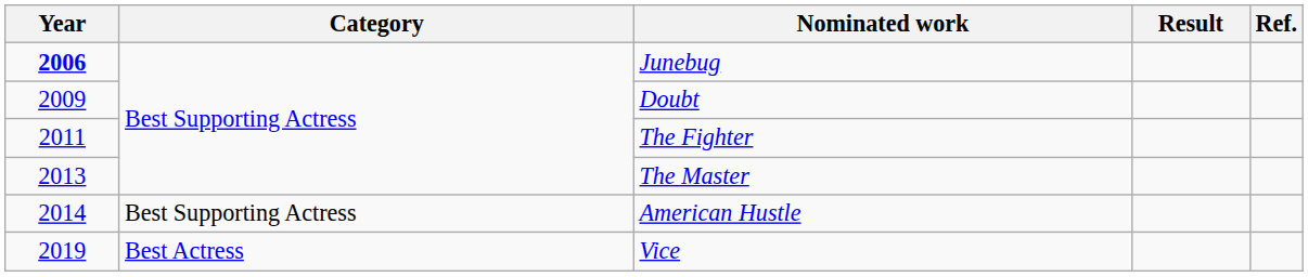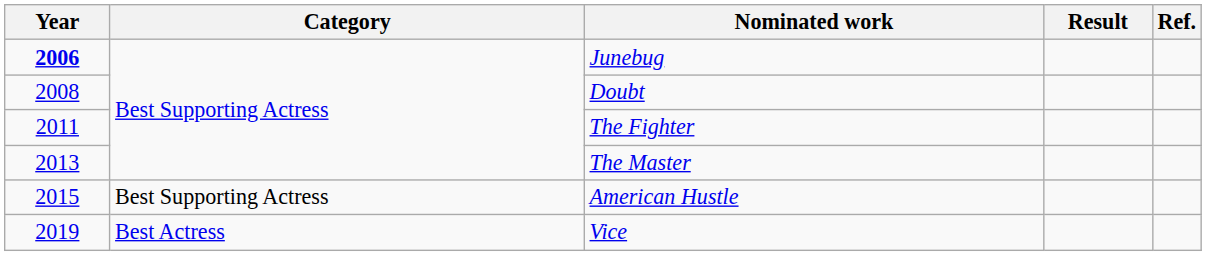Doubt | Year: 2009 -> 2008
American Hustle | Year: 2014 -> 2015
